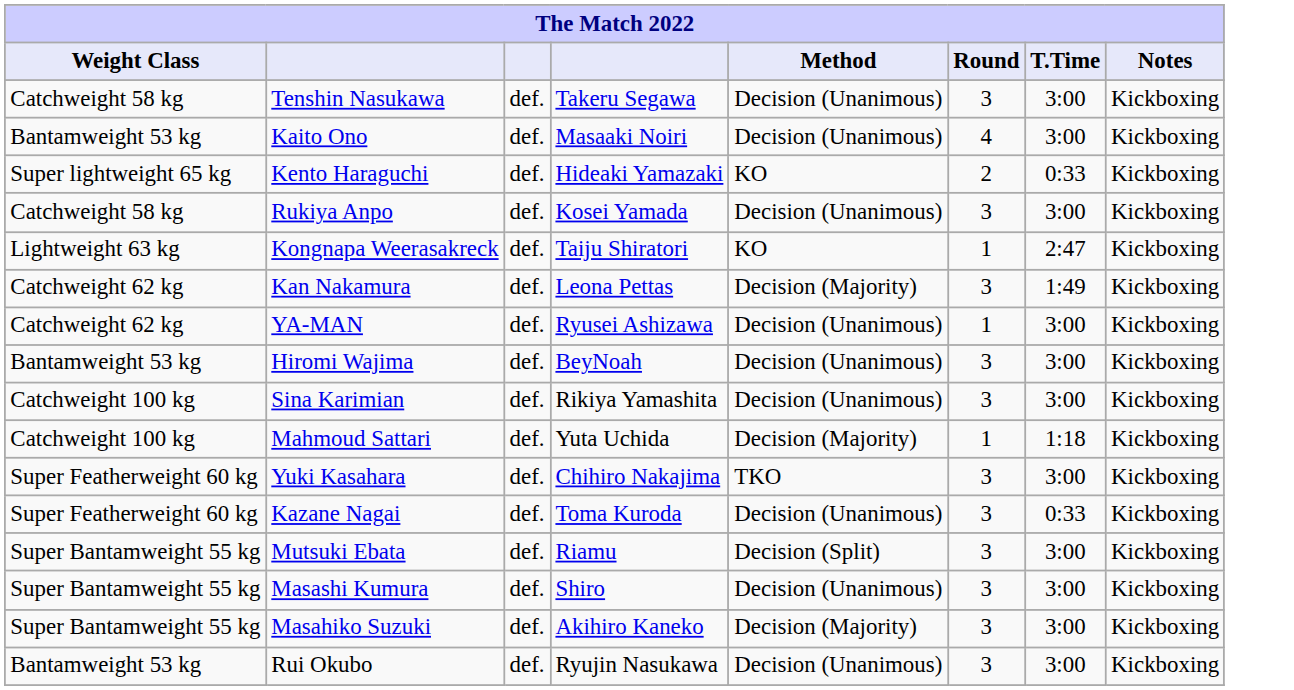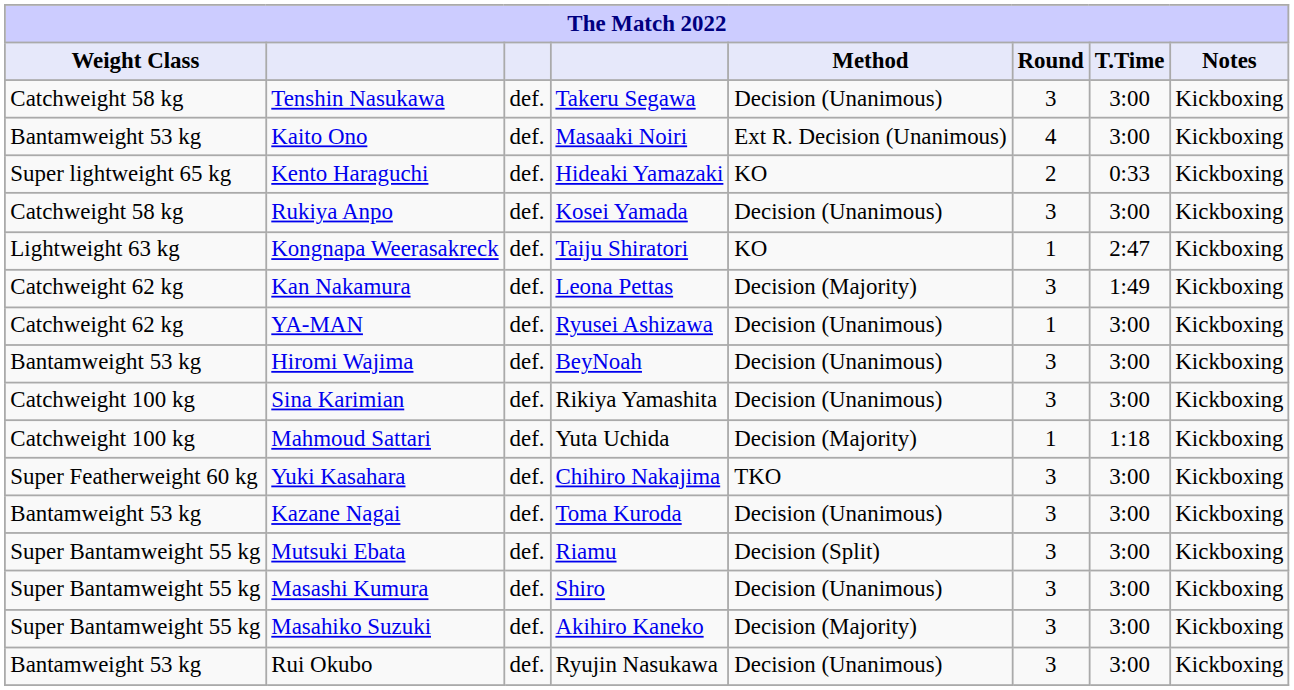Kaito Ono | Method: Decision (Unanimous) -> Ext R. Decision (Unanimous)
Kazane Nagai | Weight Class: Super Featherweight 60 kg -> Bantamweight 53 kg
Kazane Nagai | T.Time: 0:33 -> 3:00
